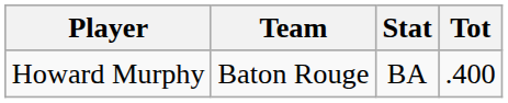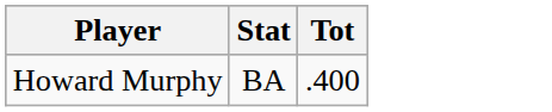- column: Team | Baton Rouge
